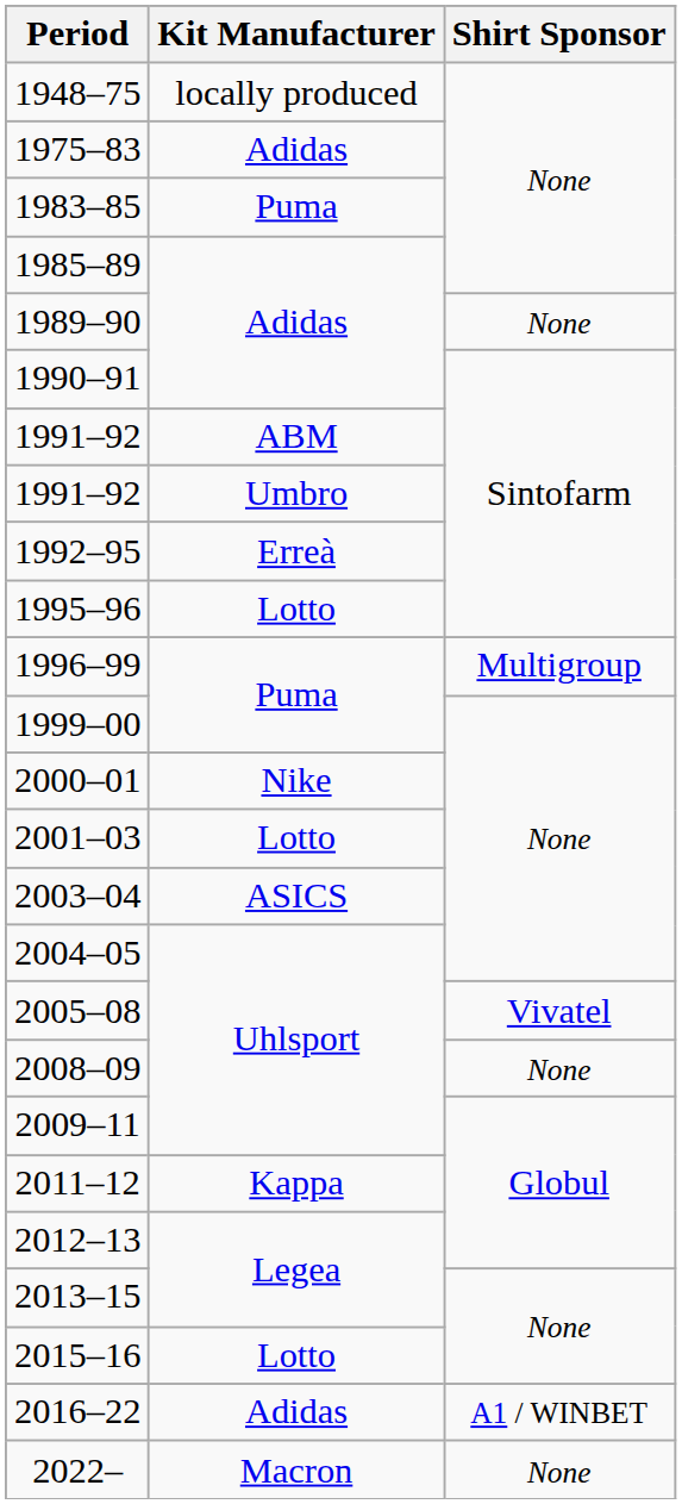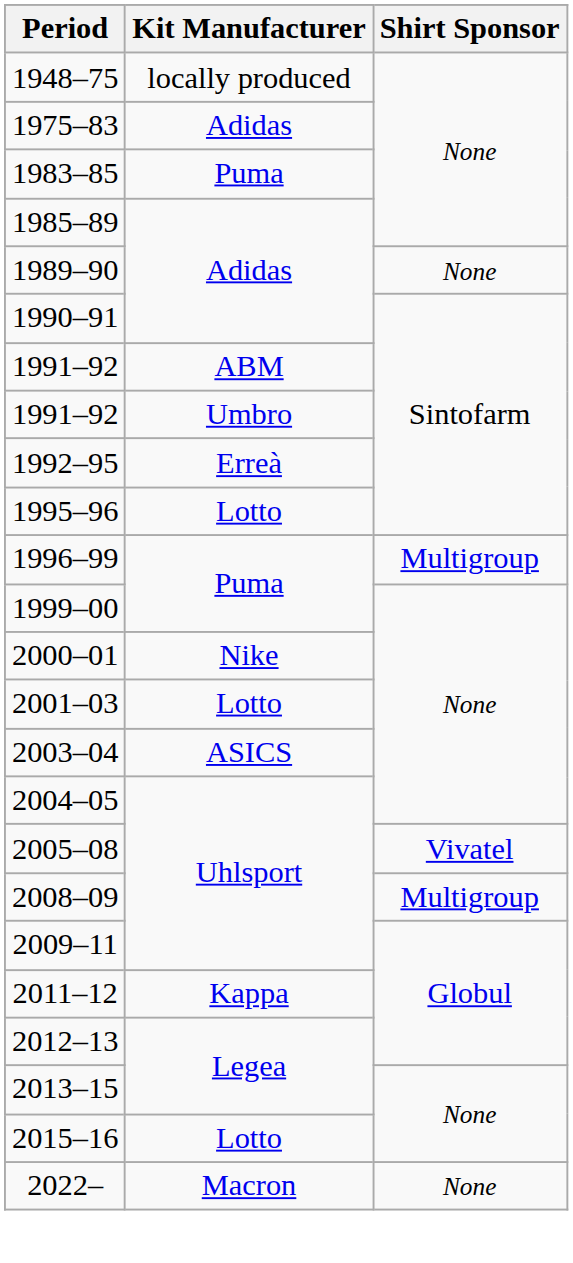2008–09 | Shirt Sponsor: None -> Multigroup
- row: 2016–22 | Adidas | A1 / WINBET
